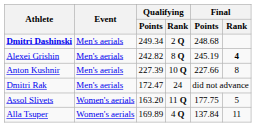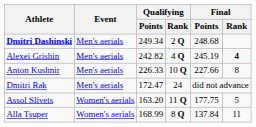Alexei Grishin | Qualifying / Rank: 8 Q -> 4 Q
Anton Kushnir | Qualifying / Points: 227.39 -> 226.33
Alla Tsuper | Qualifying / Points: 169.89 -> 168.99
Alla Tsuper | Qualifying / Rank: 4 Q -> 8 Q
